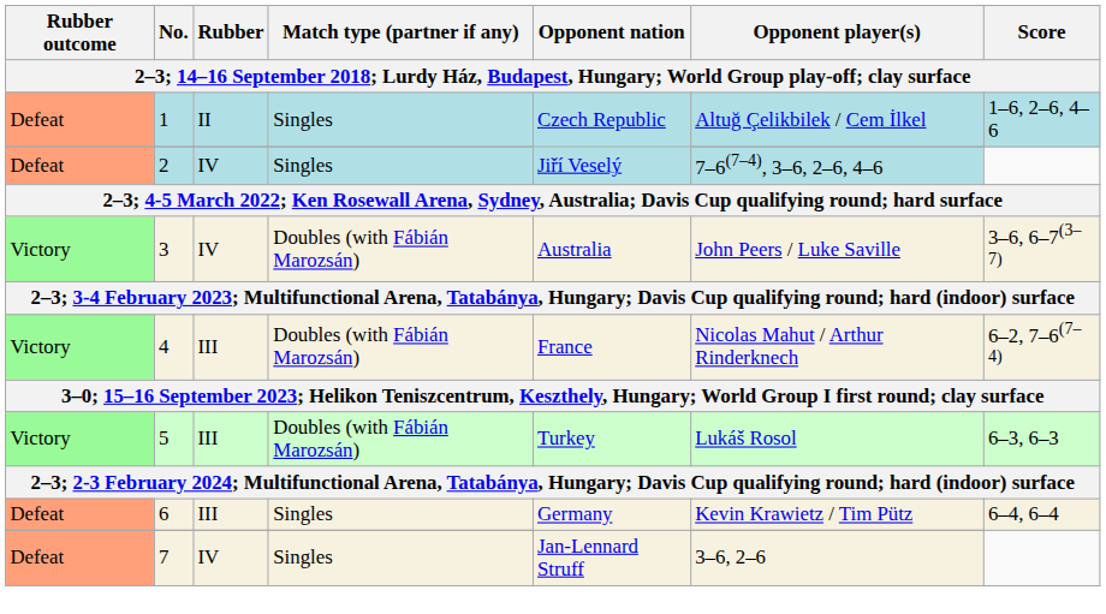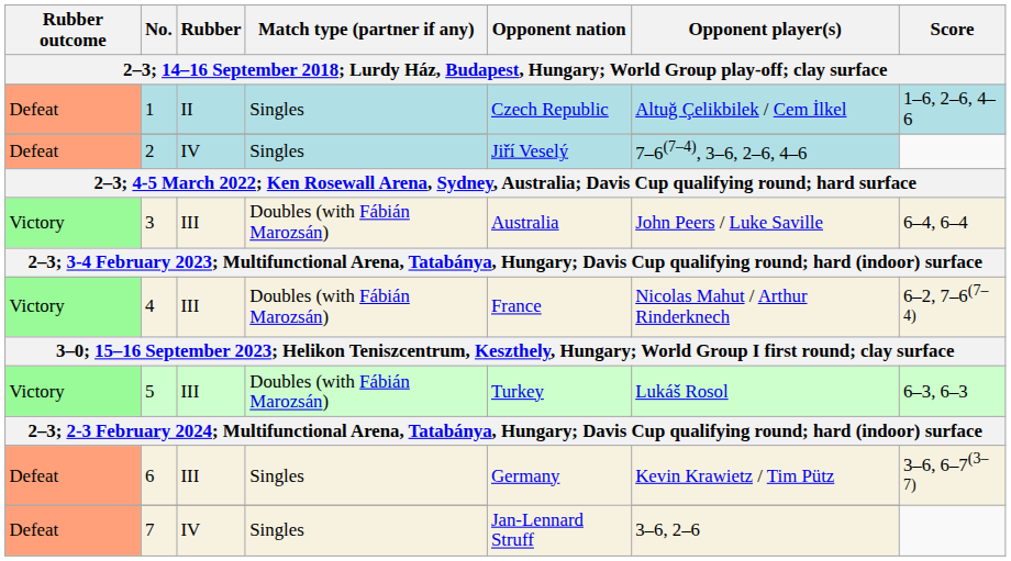3 | Rubber: IV -> III
3 | Score: 3–6, 6–7(3–7) -> 6–4, 6–4
6 | Score: 6–4, 6–4 -> 3–6, 6–7(3–7)
